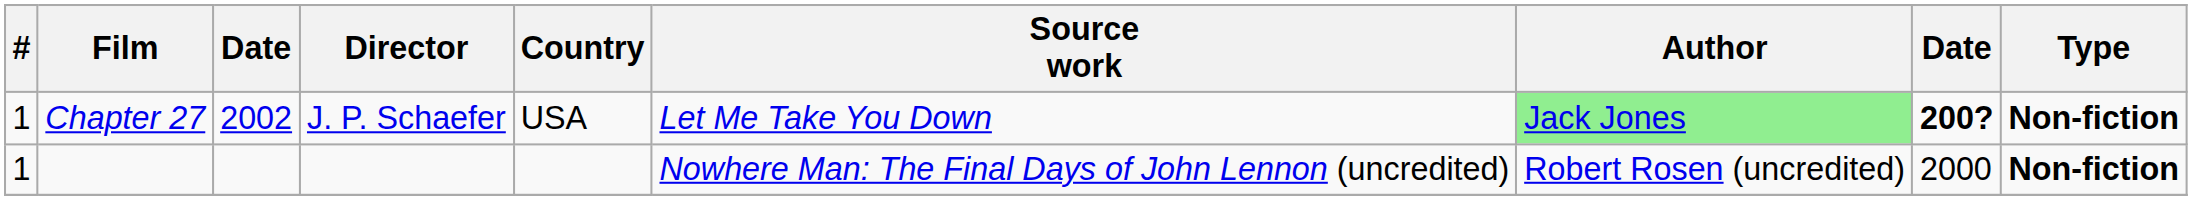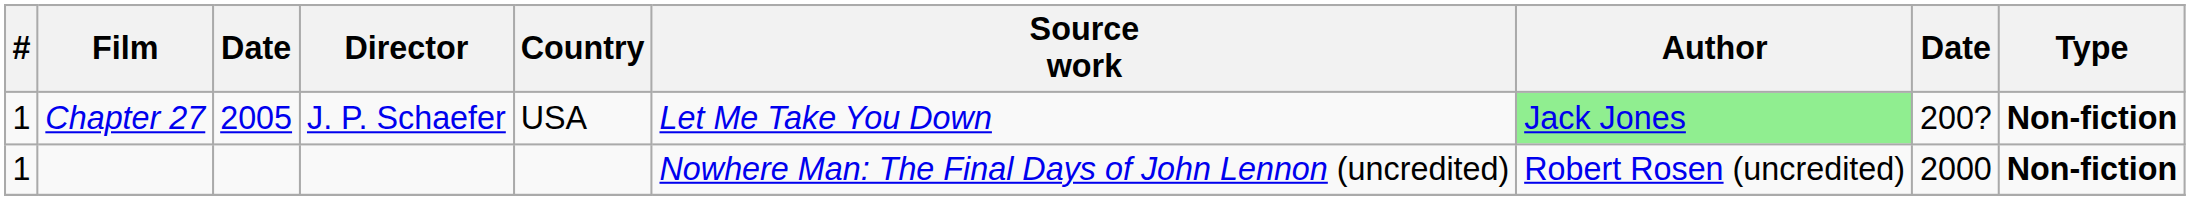Chapter 27 | column 3: 2002 -> 2005
Chapter 27 | column 8: bold -> normal
